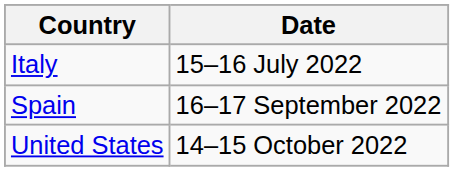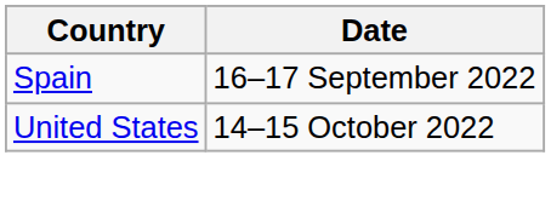- row: Italy | 15–16 July 2022
